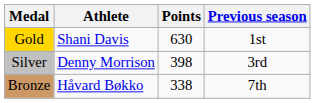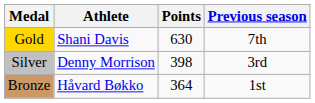Gold | Previous season: 1st -> 7th
Bronze | Points: 338 -> 364
Bronze | Previous season: 7th -> 1st
